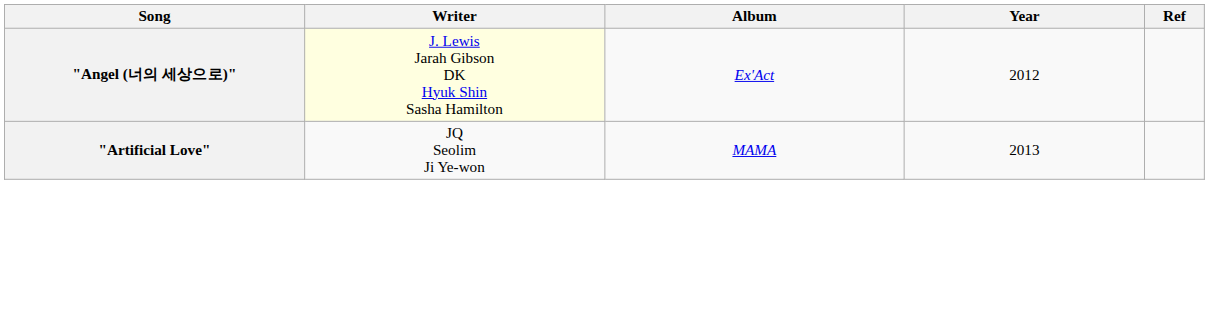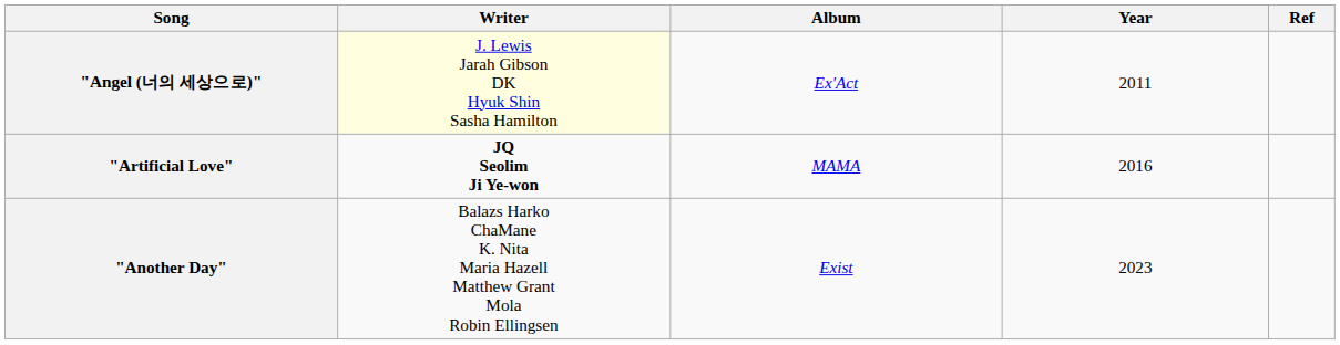"Angel (너의 세상으로)" | Year: 2012 -> 2011
"Artificial Love" | Writer: normal -> bold
"Artificial Love" | Year: 2013 -> 2016
+ row: "Another Day" | Balazs Harko ChaMane K. Nita Maria Hazell Matthew Grant Mola Robin Ellingsen | Exist | 2023
